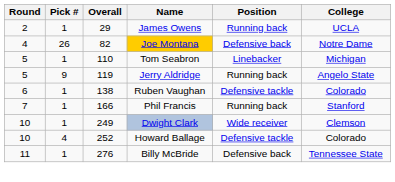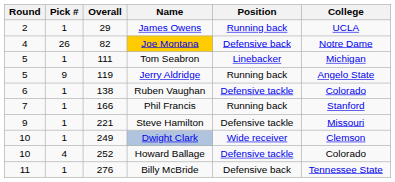Tom Seabron | Overall: 110 -> 111
+ row: 9 | 1 | 221 | Steve Hamilton | Defensive tackle | Missouri
